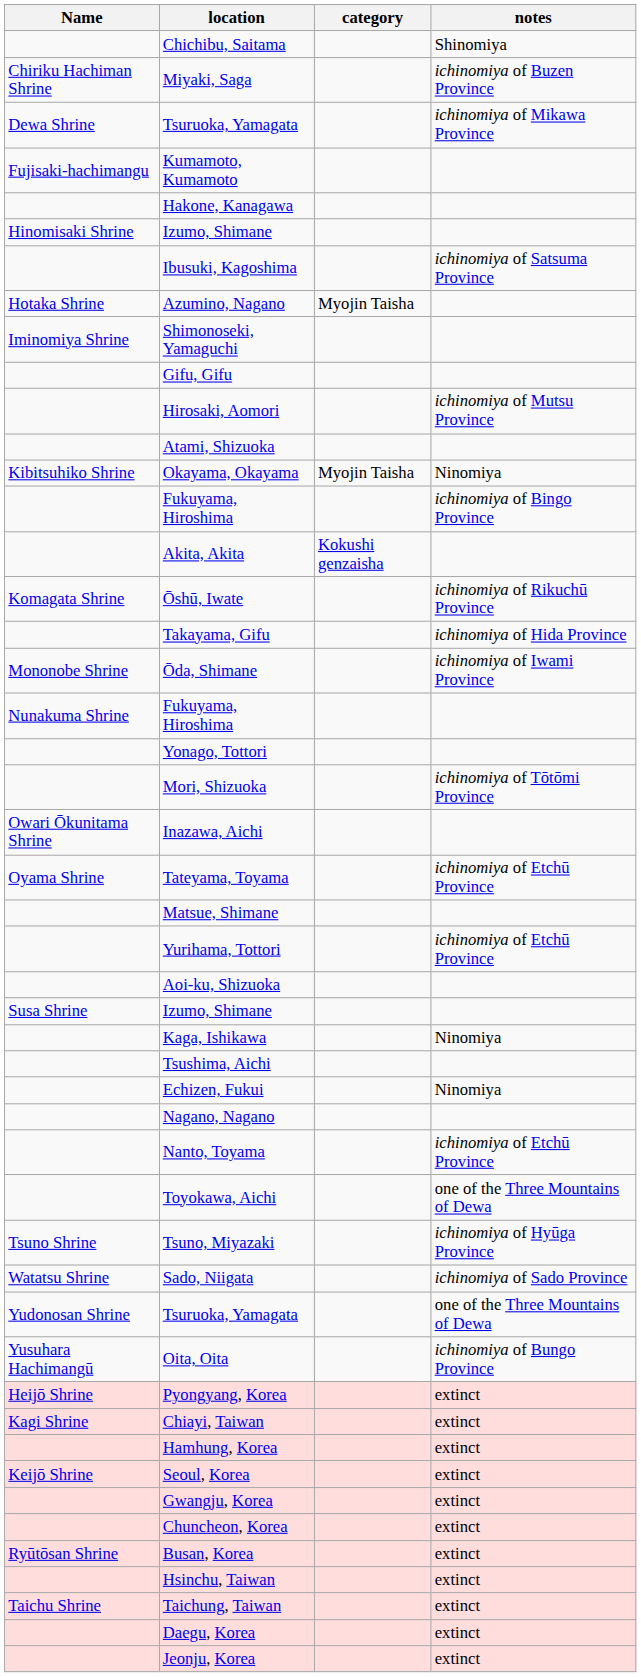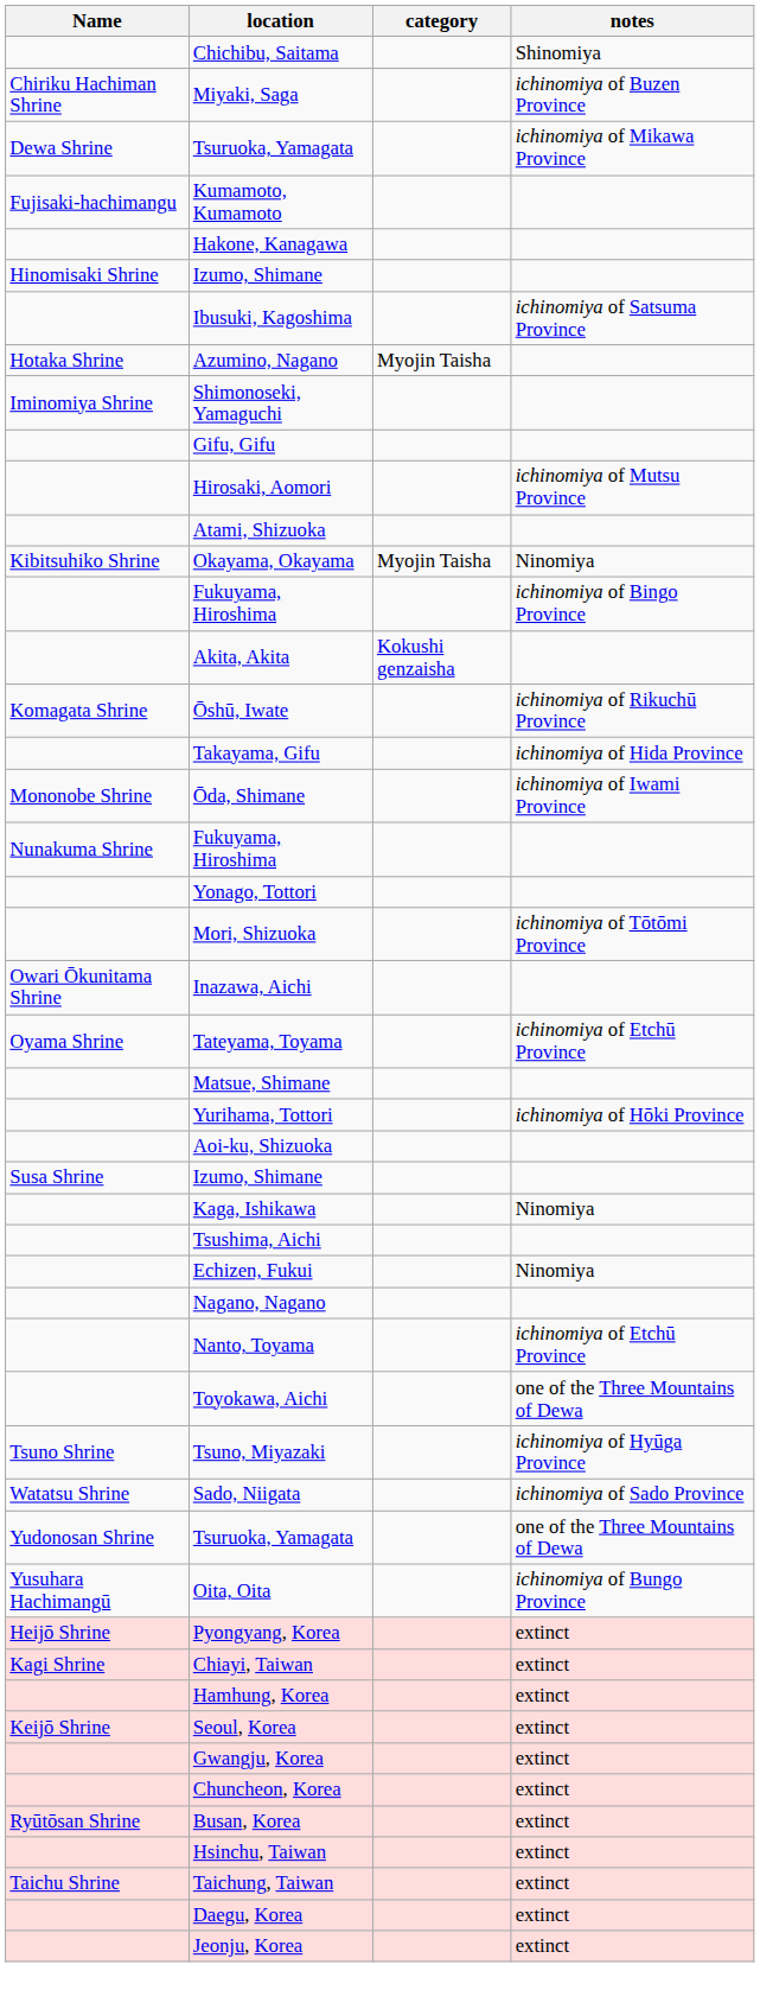Yurihama, Tottori | notes: ichinomiya of Etchū Province -> ichinomiya of Hōki Province
